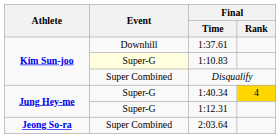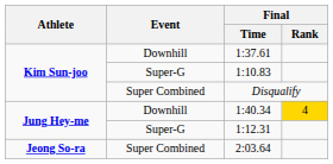1:10.83 | Event: lightyellow background -> no background
1:40.34 | Event: Super-G -> Downhill
